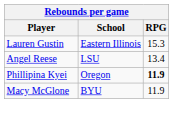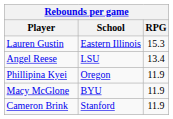Phillipina Kyei | RPG: bold -> normal
+ row: Cameron Brink | Stanford | 11.9
